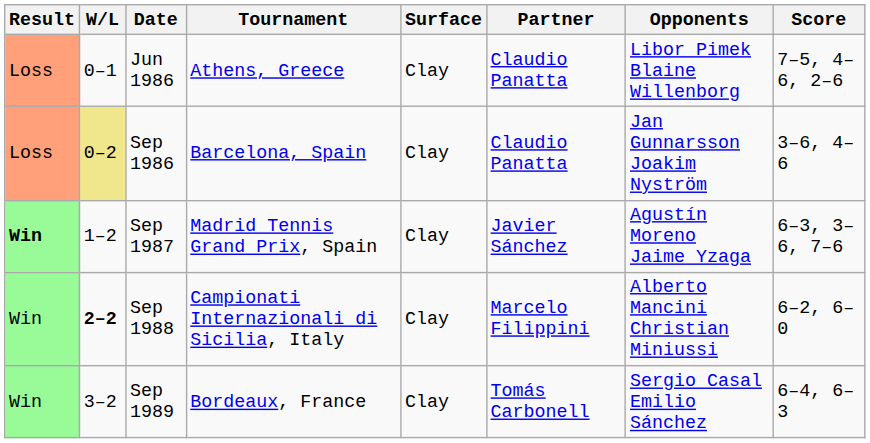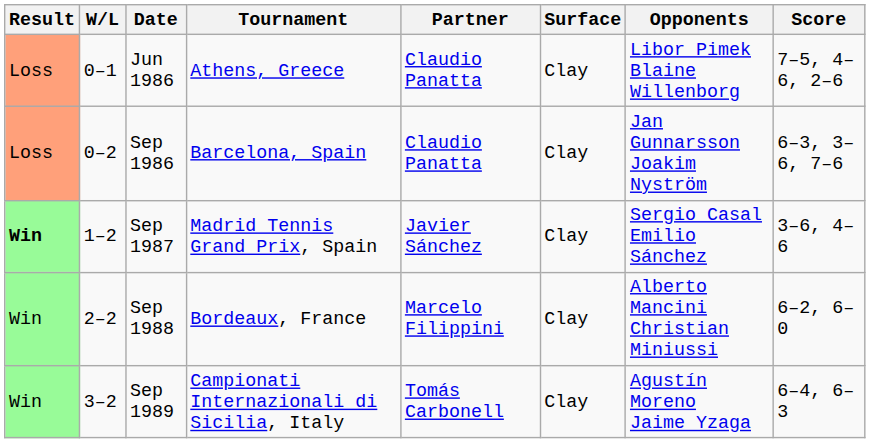columns swapped: Surface <-> Partner
Sep 1986 | W/L: khaki background -> no background
Sep 1986 | Score: 3–6, 4–6 -> 6–3, 3–6, 7–6
Sep 1987 | Opponents: Agustín Moreno Jaime Yzaga -> Sergio Casal Emilio Sánchez
Sep 1987 | Score: 6–3, 3–6, 7–6 -> 3–6, 4–6
Sep 1988 | W/L: bold -> normal
Sep 1988 | Tournament: Campionati Internazionali di Sicilia, Italy -> Bordeaux, France
Sep 1989 | Tournament: Bordeaux, France -> Campionati Internazionali di Sicilia, Italy
Sep 1989 | Opponents: Sergio Casal Emilio Sánchez -> Agustín Moreno Jaime Yzaga
